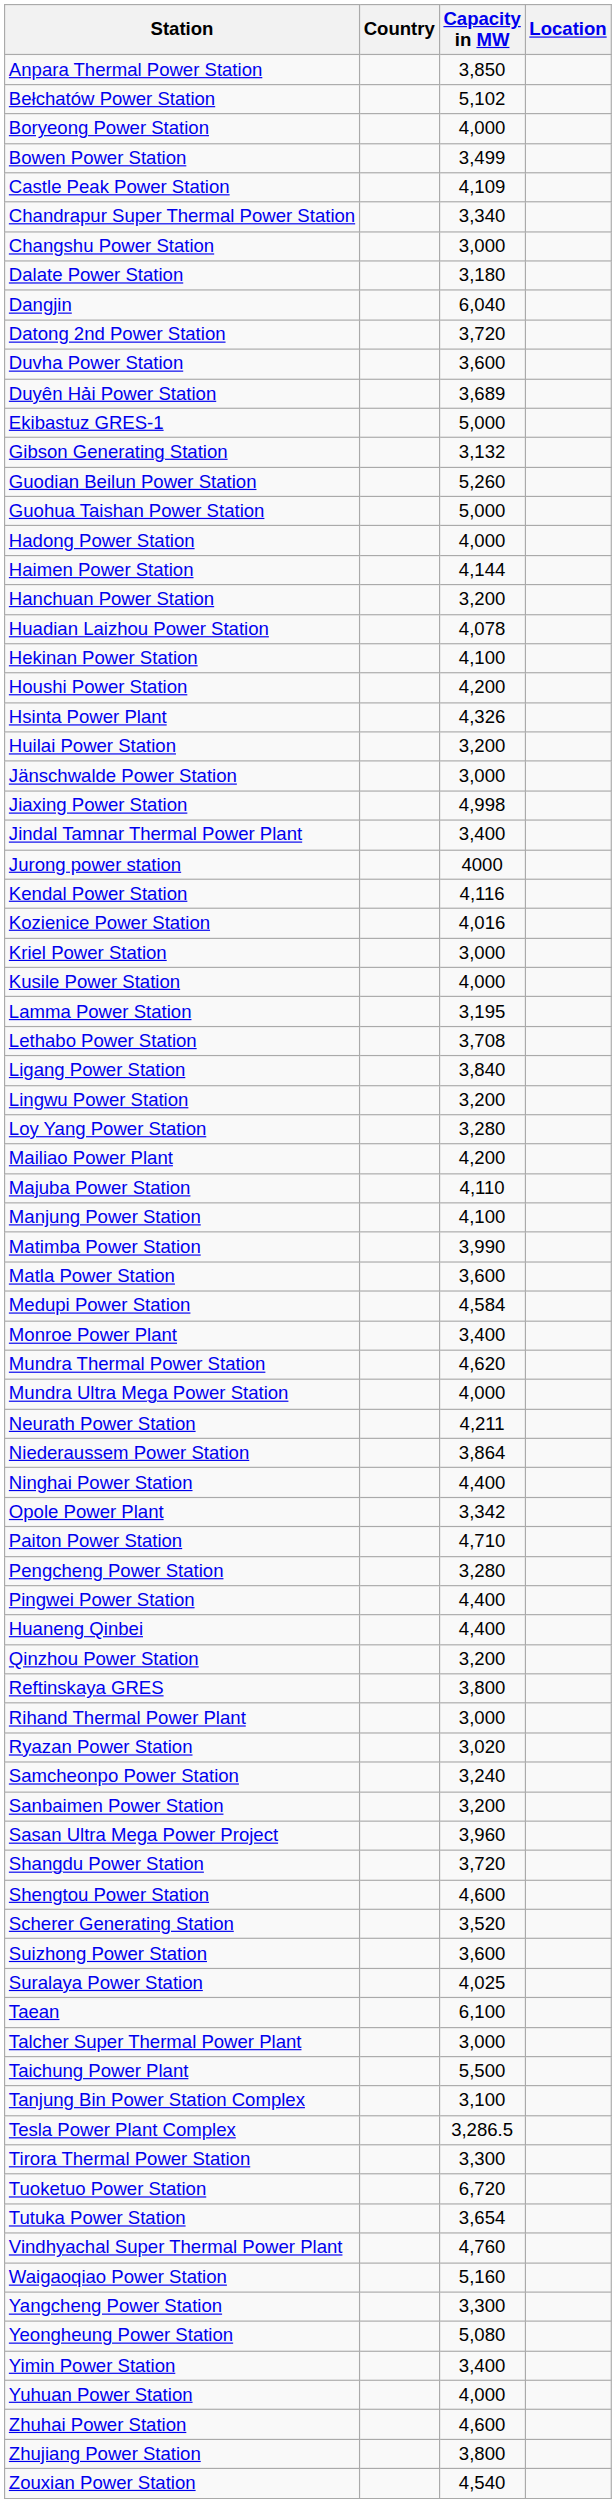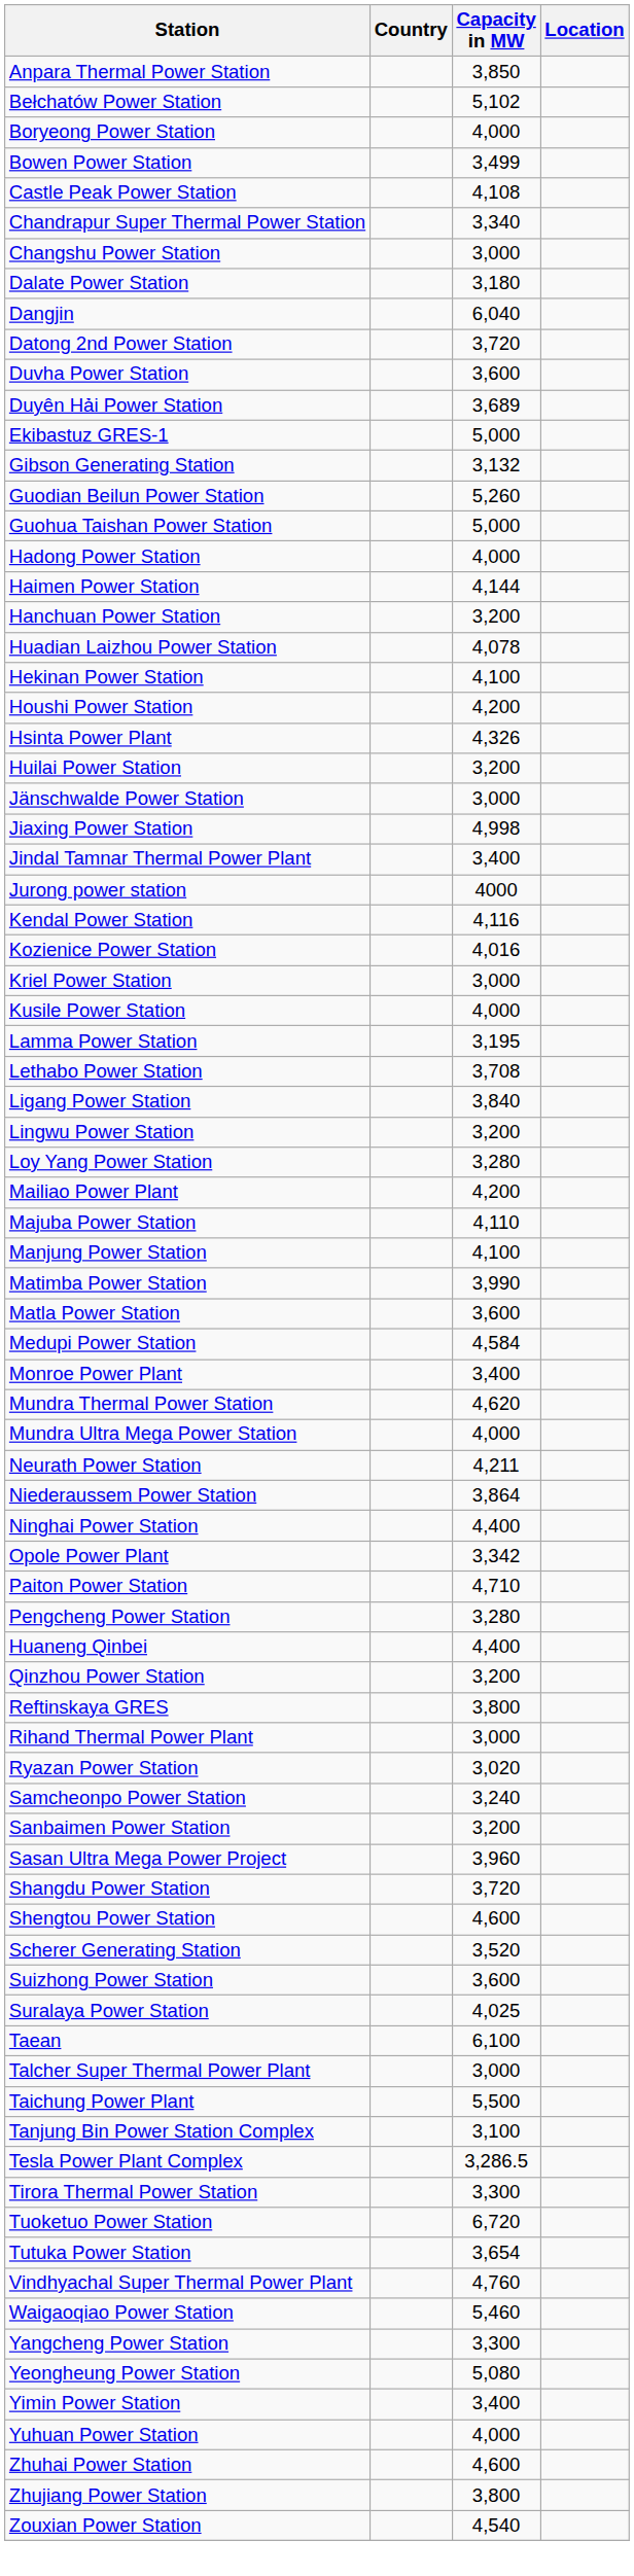Castle Peak Power Station | Capacity in MW: 4,109 -> 4,108
- row: Pingwei Power Station | 4,400
Waigaoqiao Power Station | Capacity in MW: 5,160 -> 5,460
